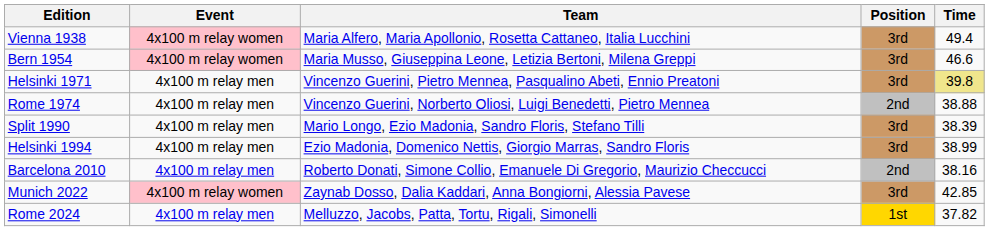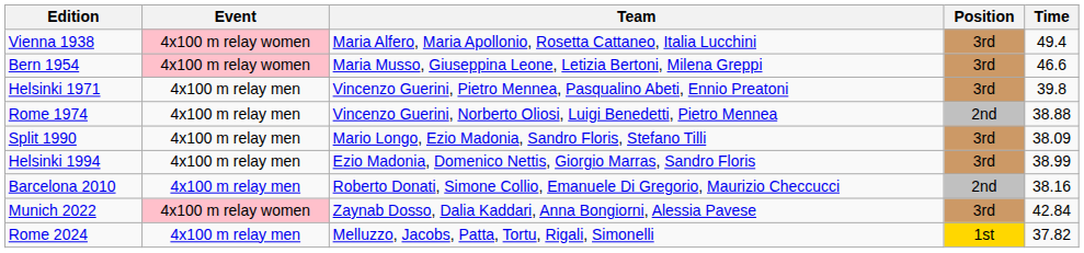Helsinki 1971 | Time: khaki background -> no background
Split 1990 | Time: 38.39 -> 38.09
Munich 2022 | Time: 42.85 -> 42.84
